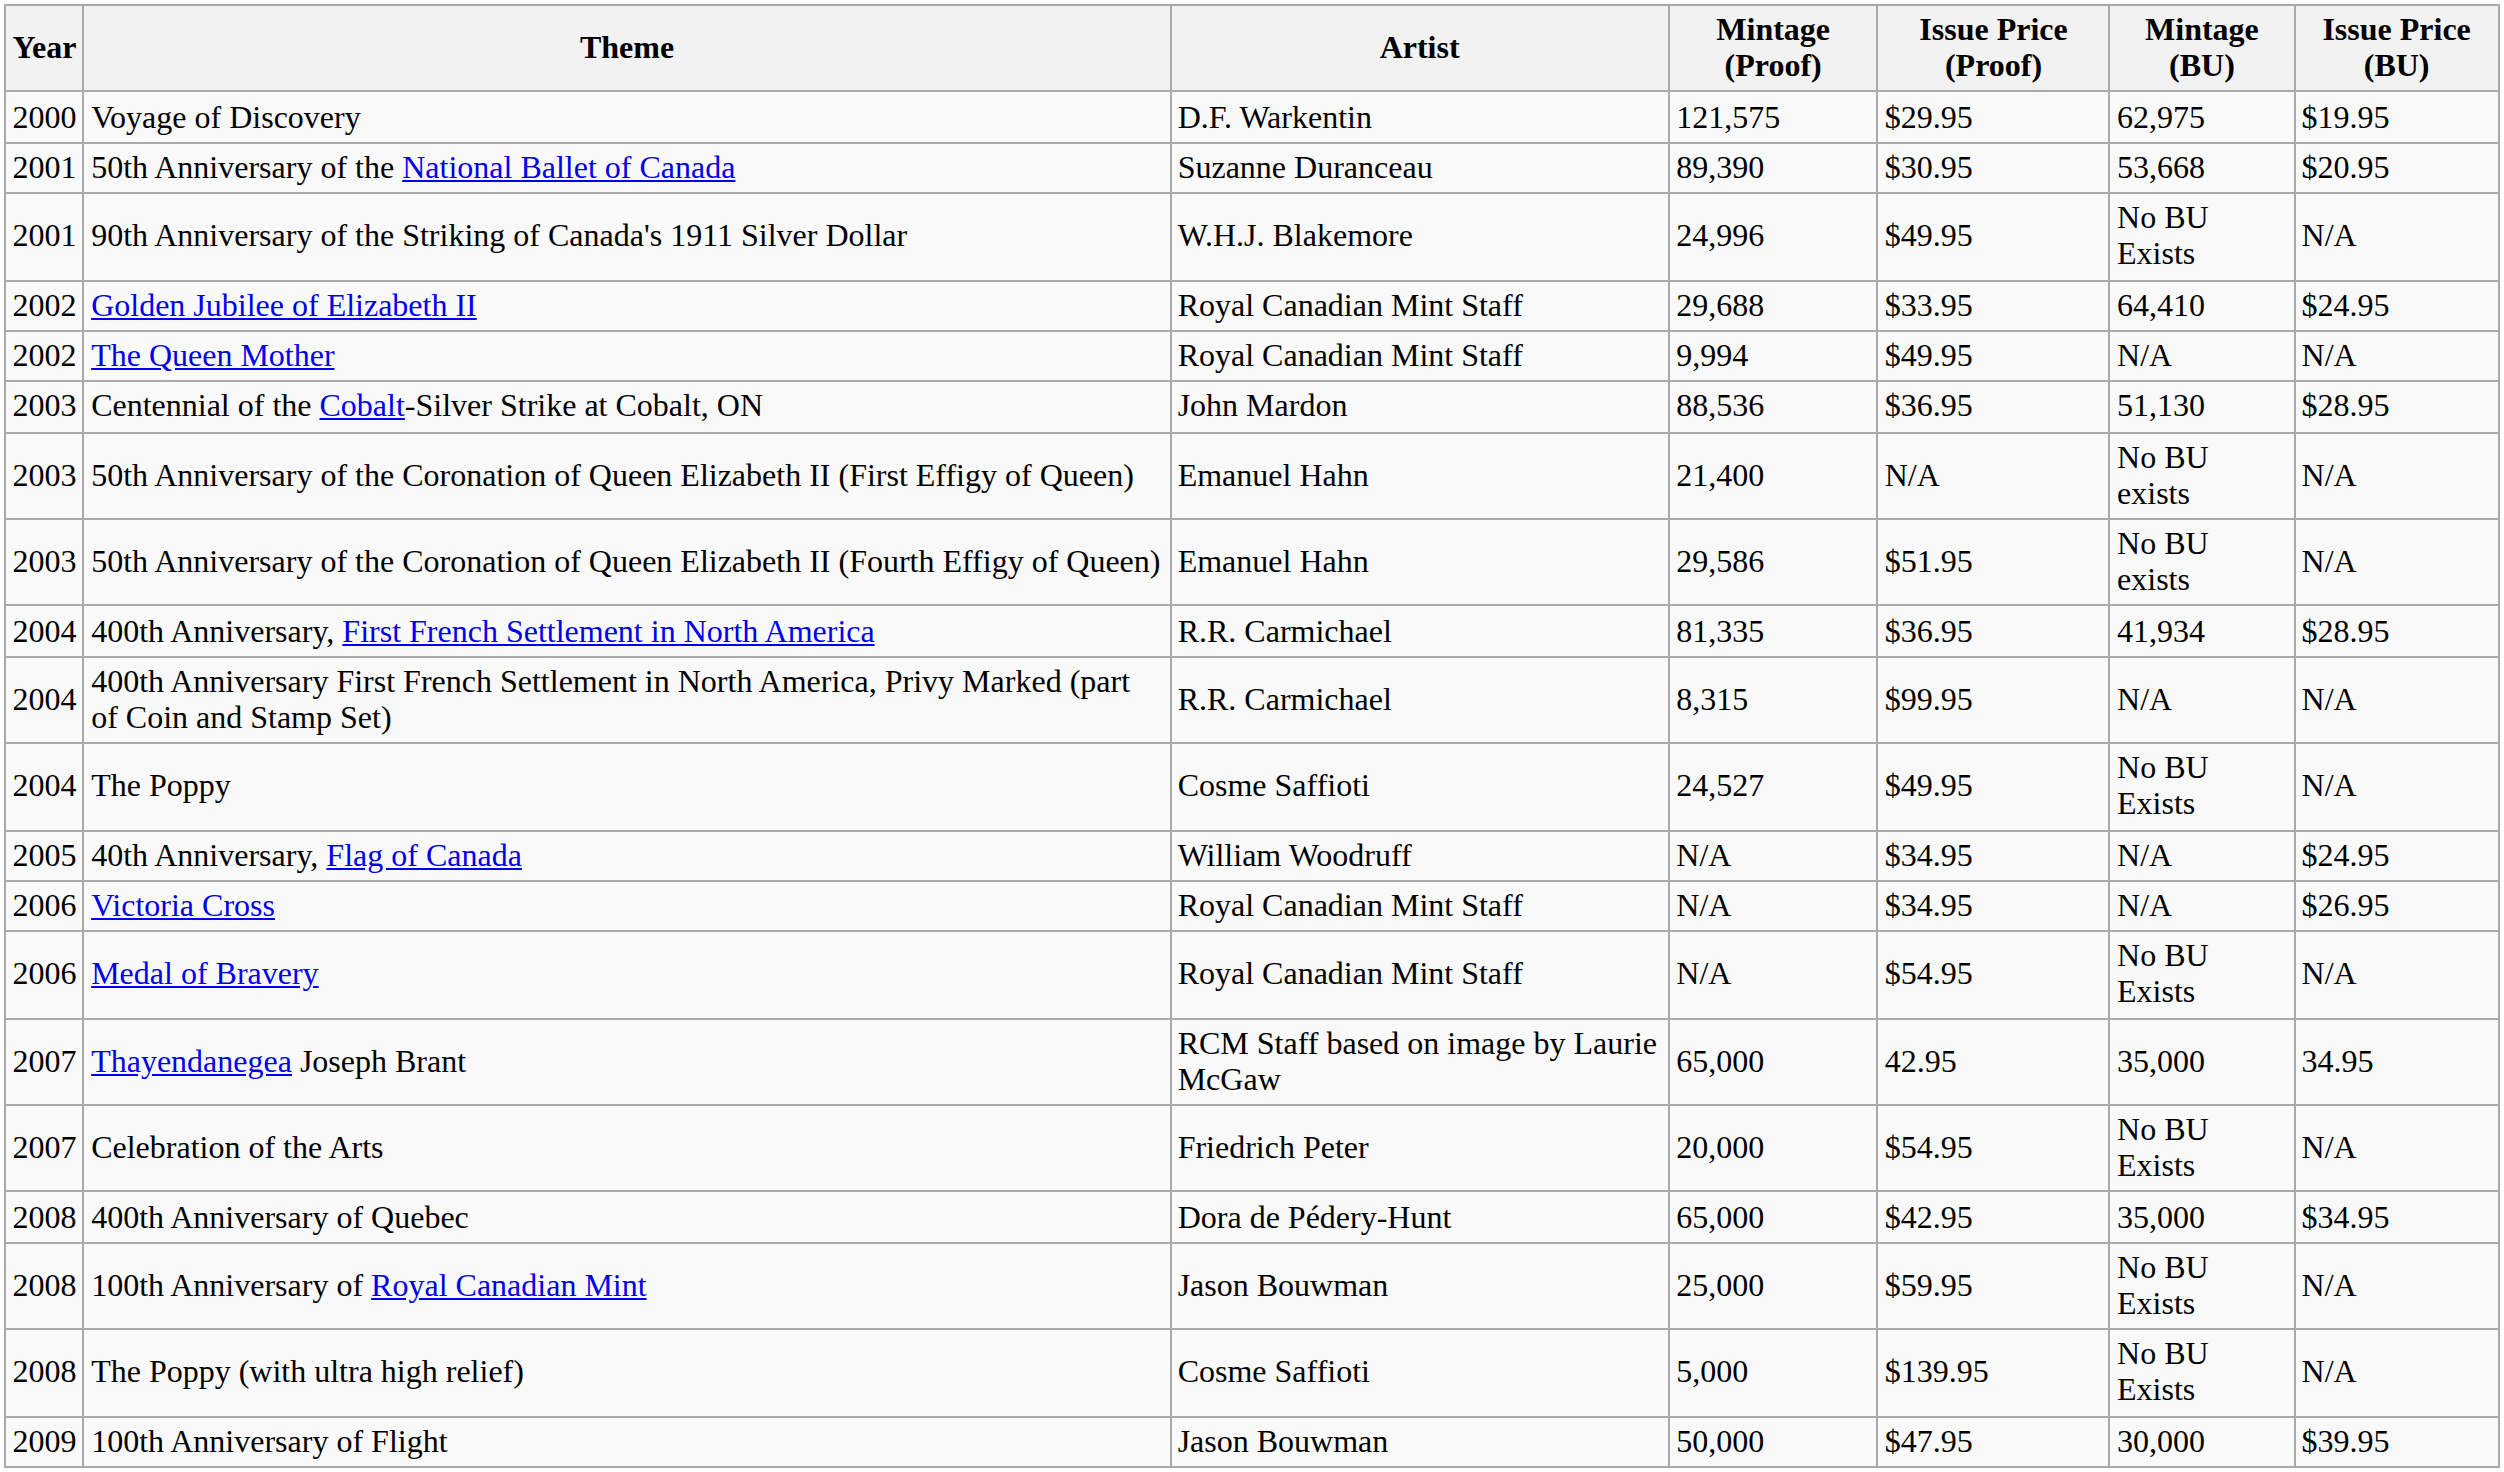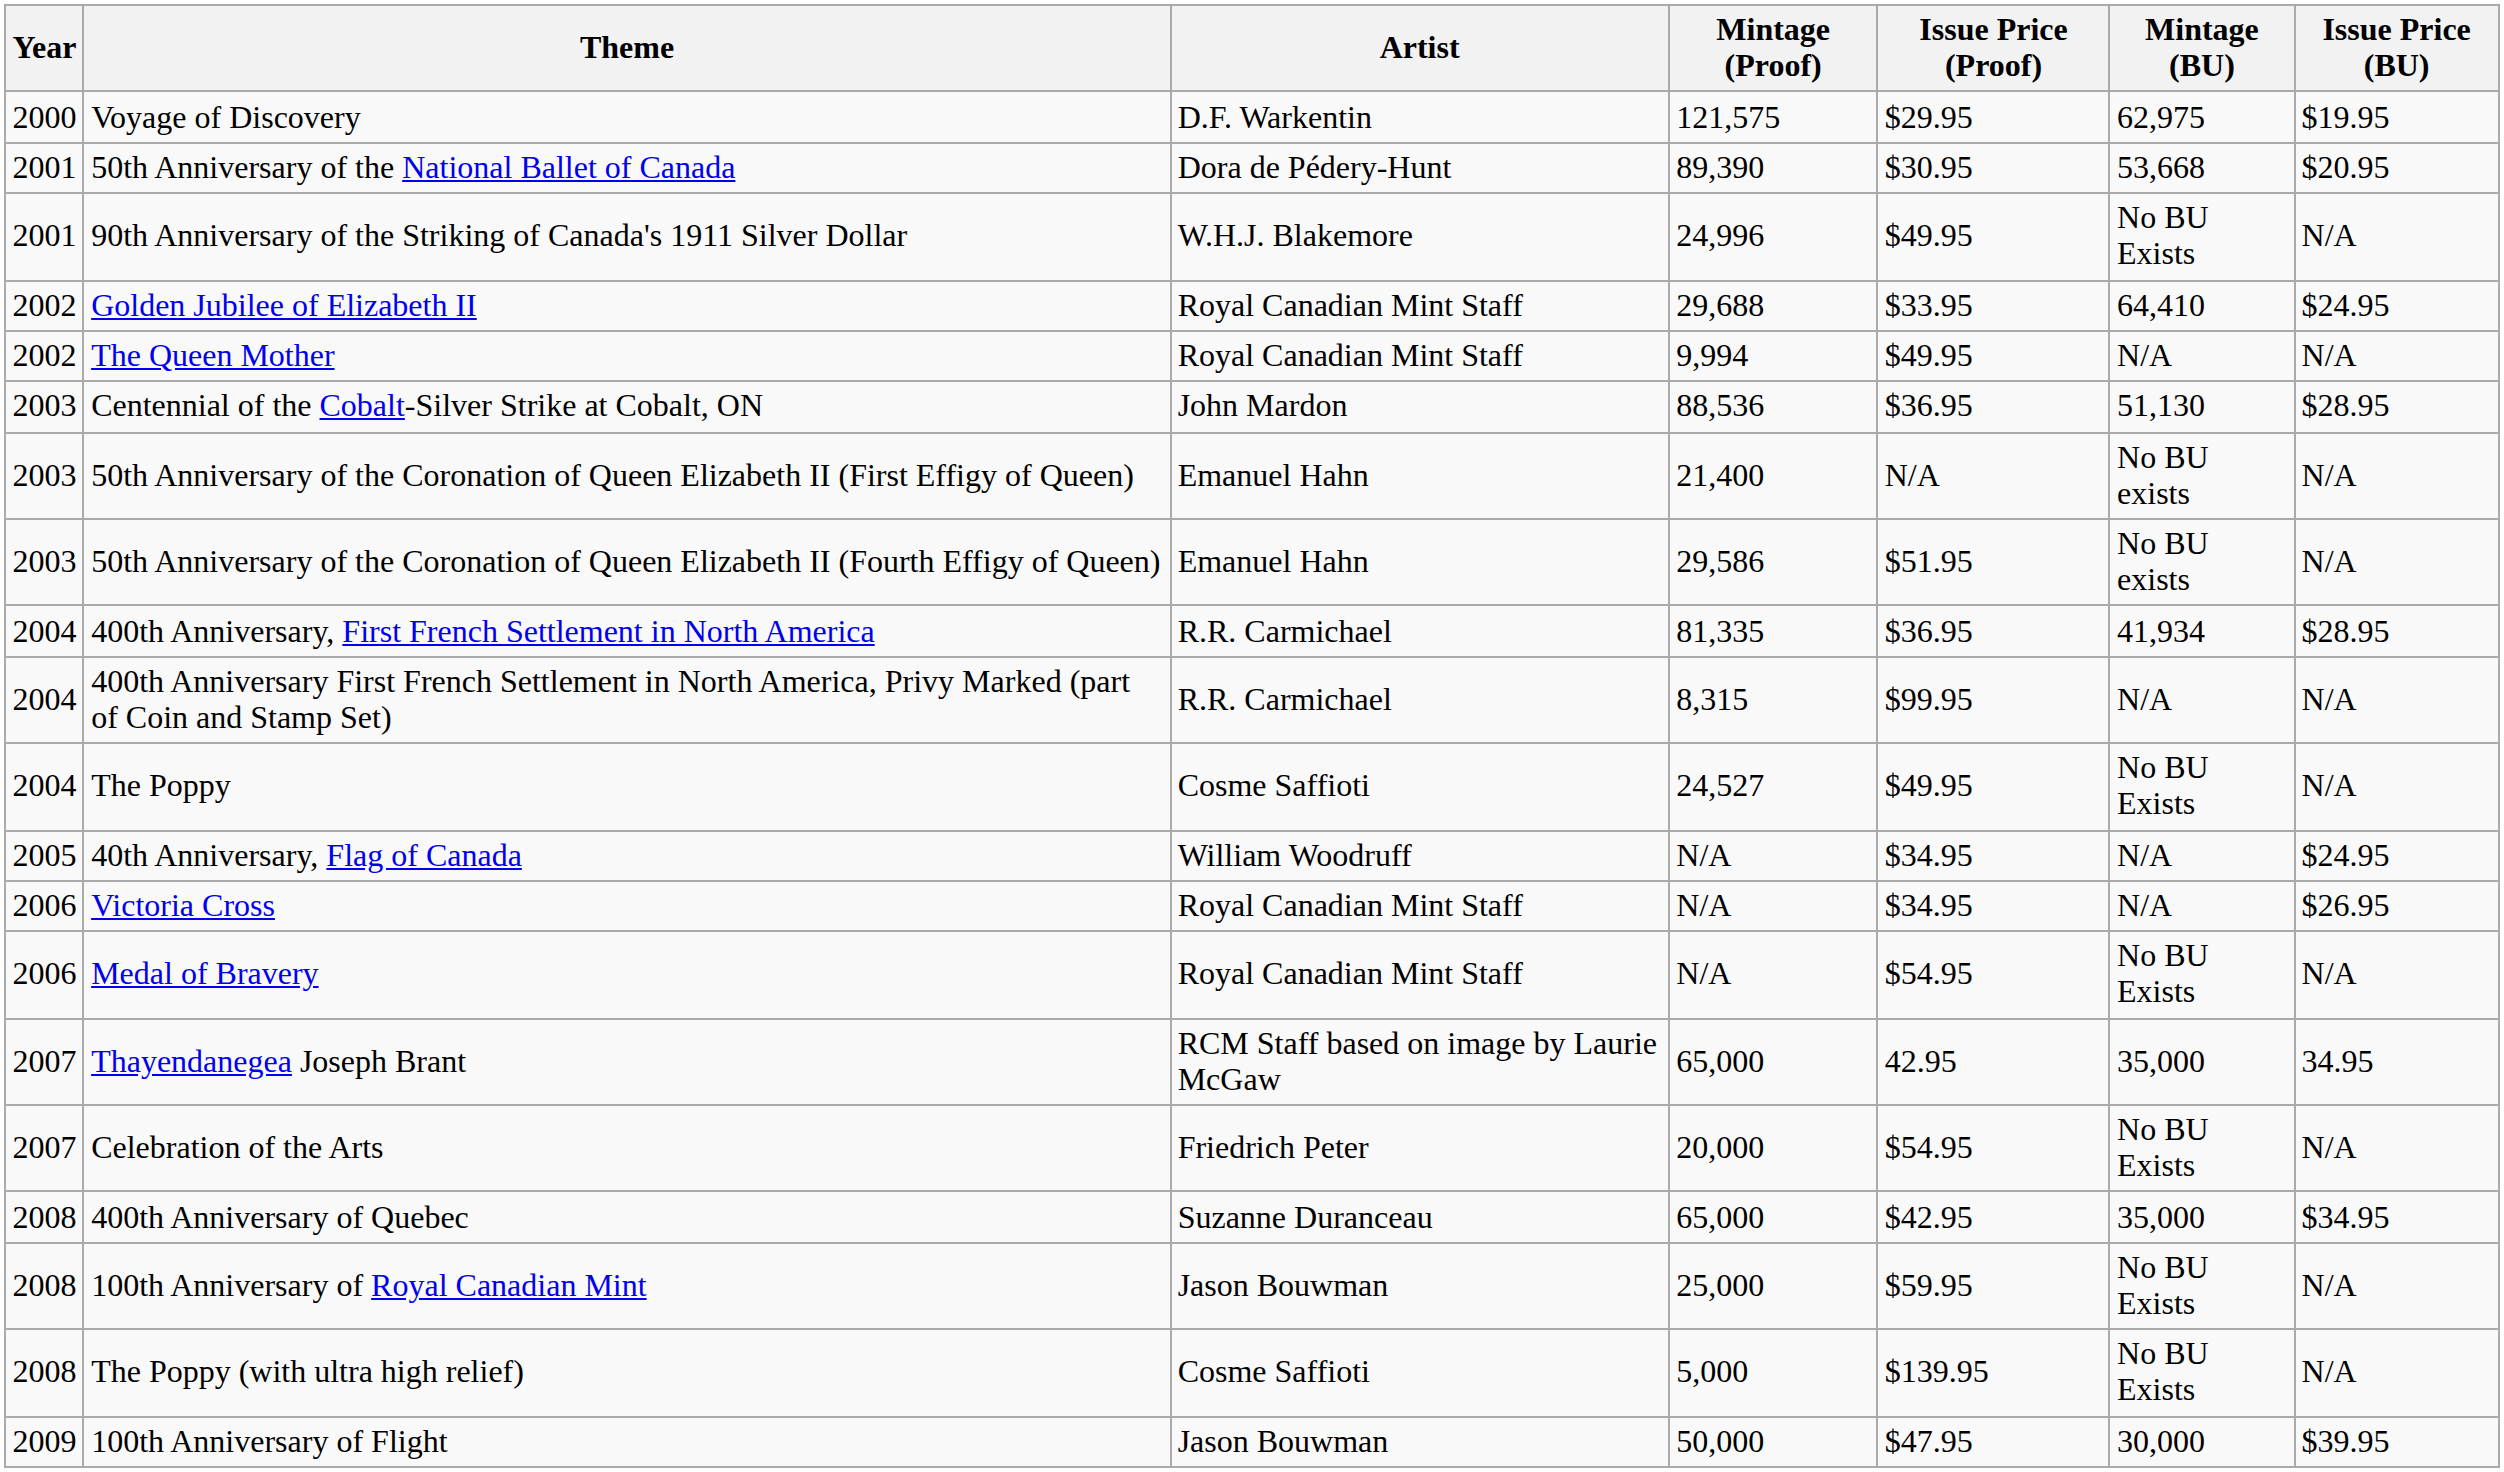50th Anniversary of the National Ballet of Canada | Artist: Suzanne Duranceau -> Dora de Pédery-Hunt
400th Anniversary of Quebec | Artist: Dora de Pédery-Hunt -> Suzanne Duranceau
